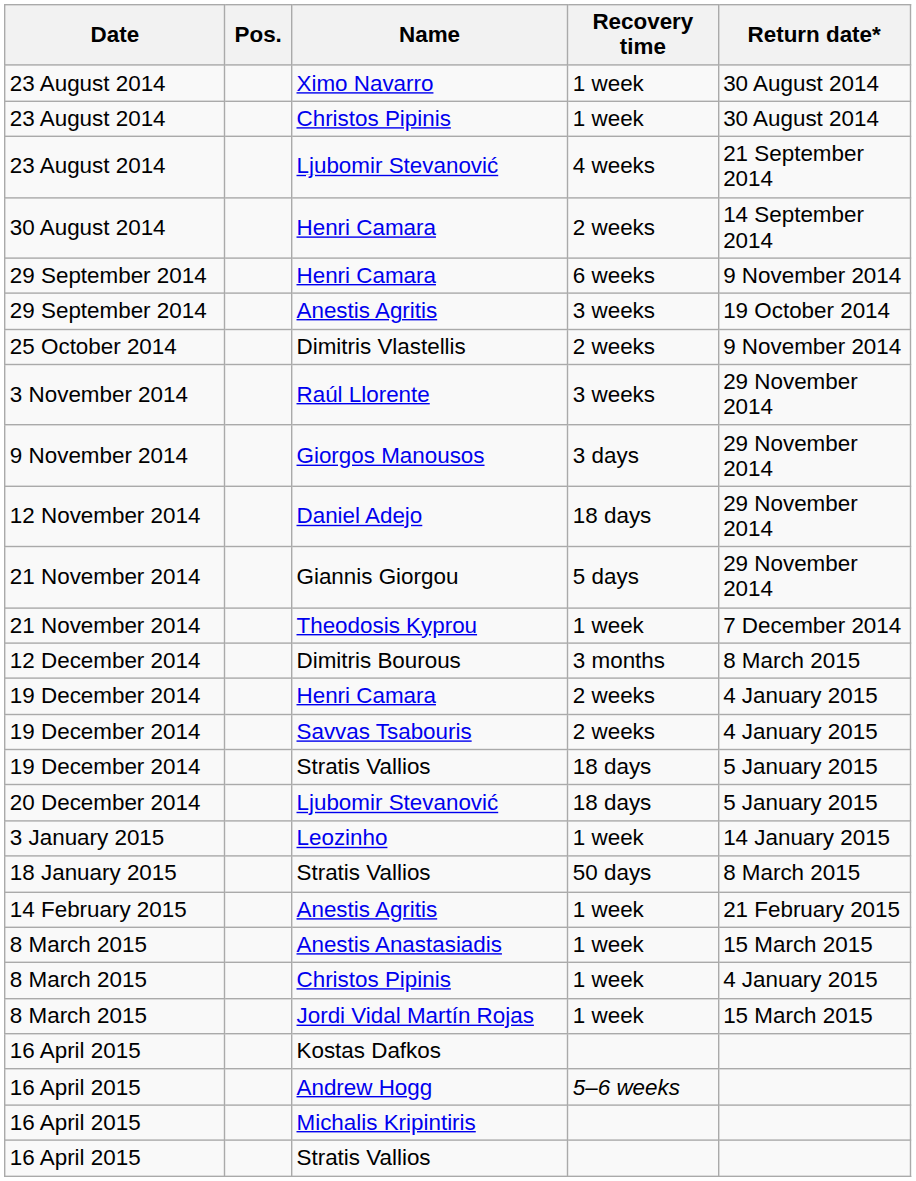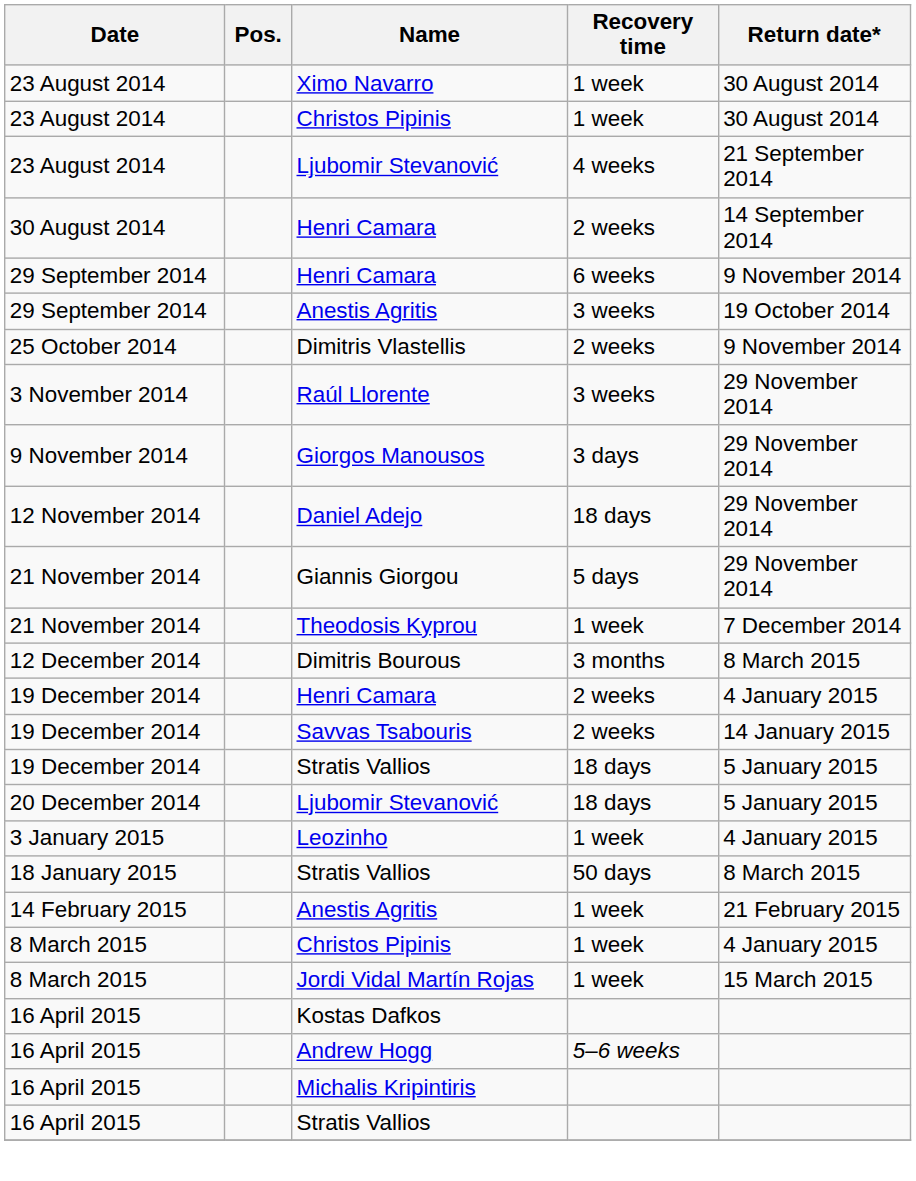Savvas Tsabouris | Return date*: 4 January 2015 -> 14 January 2015
Leozinho | Return date*: 14 January 2015 -> 4 January 2015
- row: 8 March 2015 | Anestis Anastasiadis | 1 week | 15 March 2015
